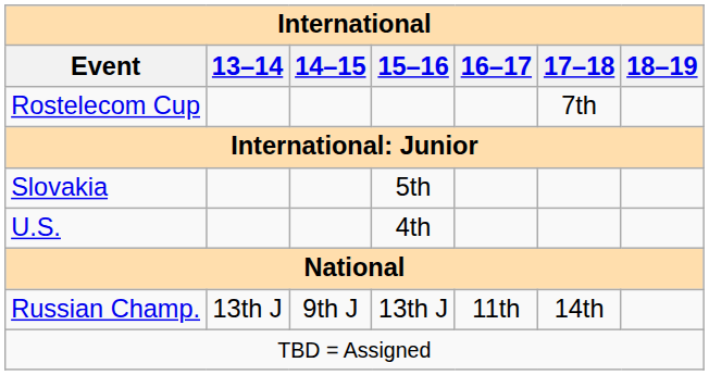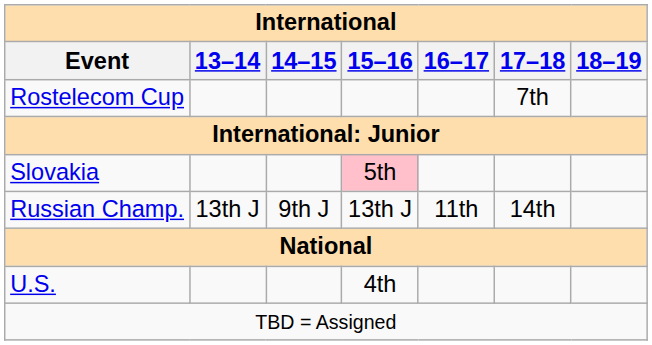Slovakia | 15–16: no background -> pink background
rows swapped: U.S. <-> Russian Champ.
